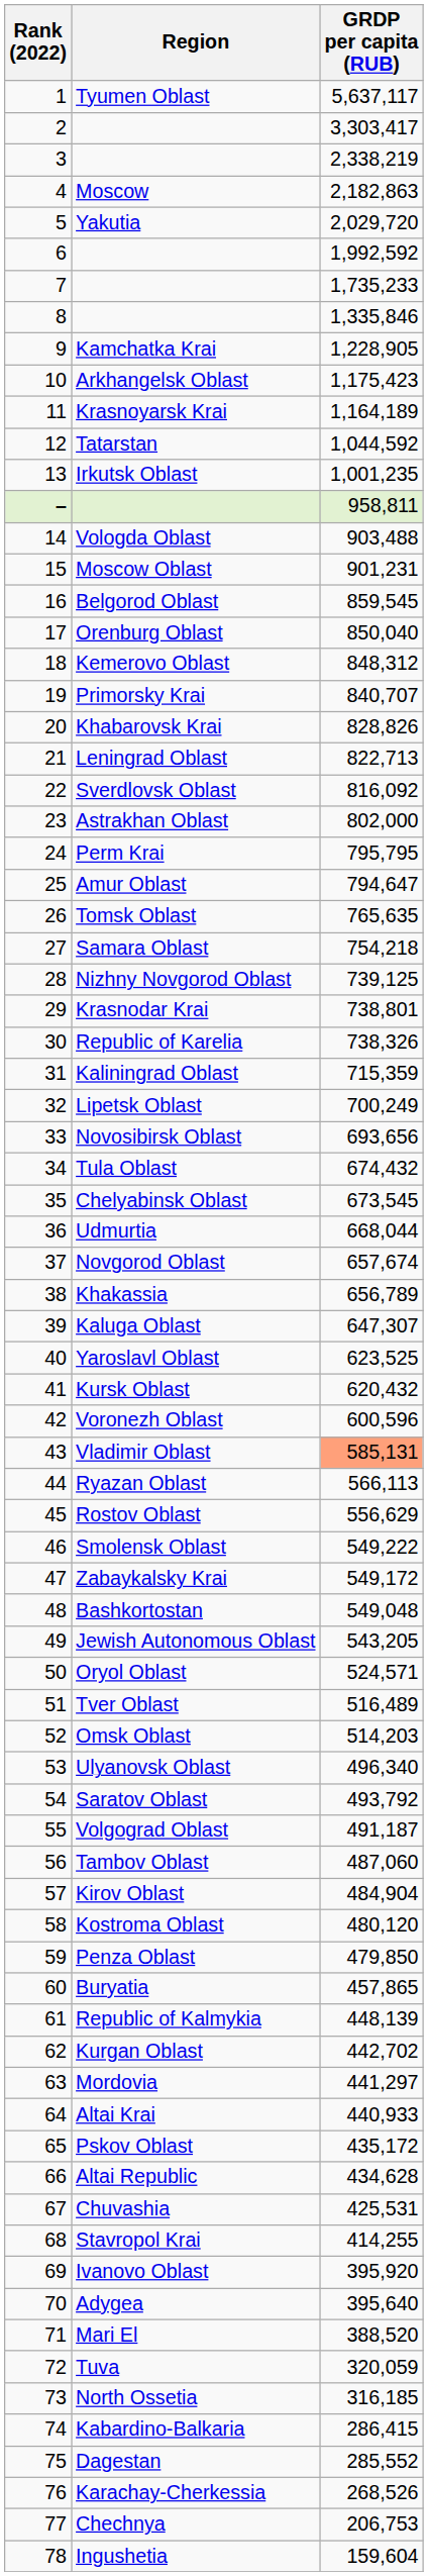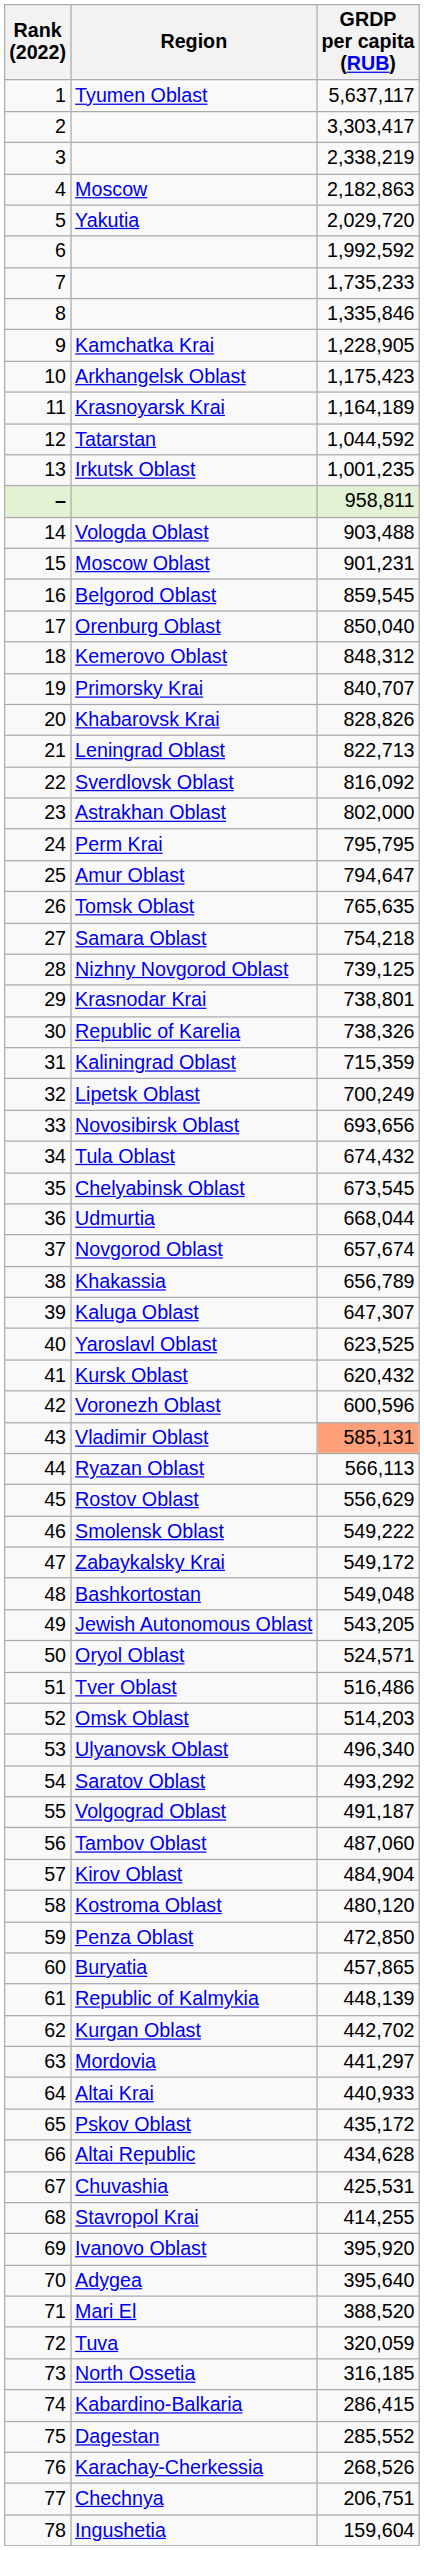Tver Oblast | GRDP per capita (RUB): 516,489 -> 516,486
Saratov Oblast | GRDP per capita (RUB): 493,792 -> 493,292
Penza Oblast | GRDP per capita (RUB): 479,850 -> 472,850
Chechnya | GRDP per capita (RUB): 206,753 -> 206,751
